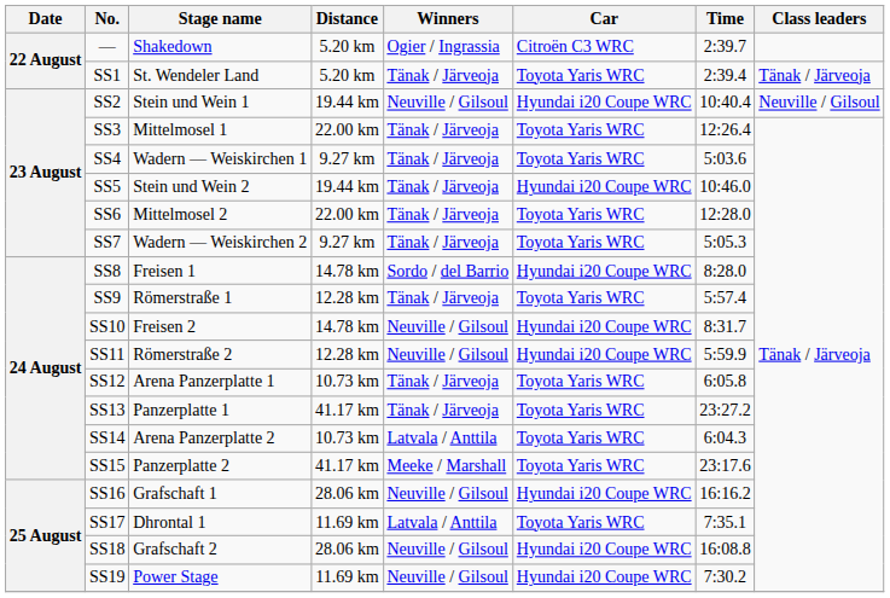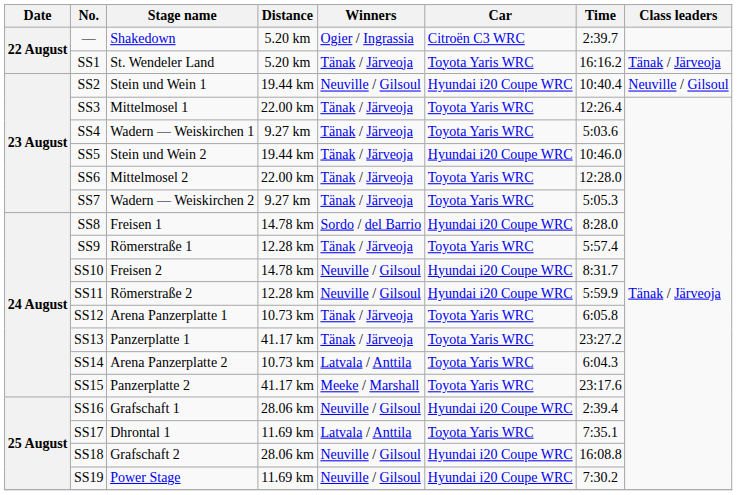SS1 | Time: 2:39.4 -> 16:16.2
SS16 | Time: 16:16.2 -> 2:39.4
